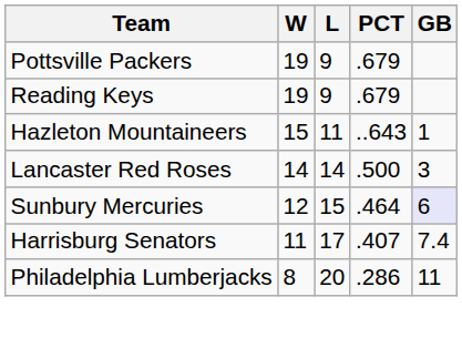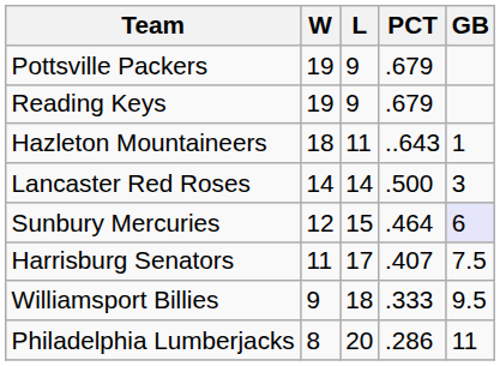Hazleton Mountaineers | W: 15 -> 18
Harrisburg Senators | GB: 7.4 -> 7.5
+ row: Williamsport Billies | 9 | 18 | .333 | 9.5
